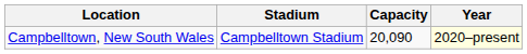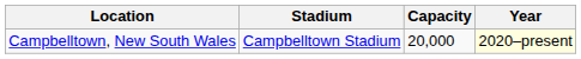Campbelltown, New South Wales | Capacity: 20,090 -> 20,000
